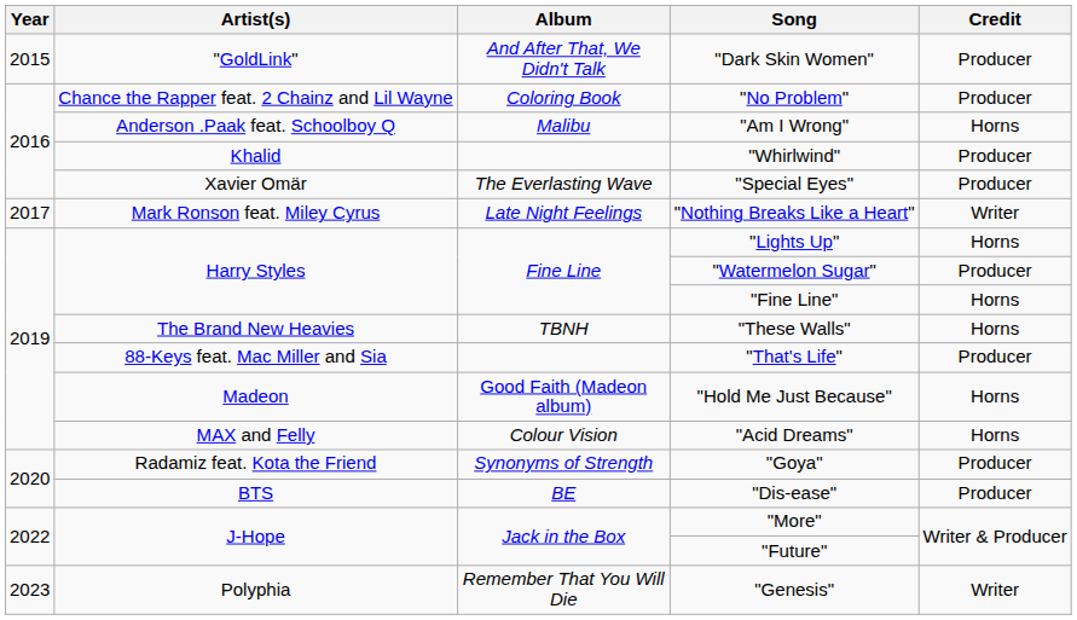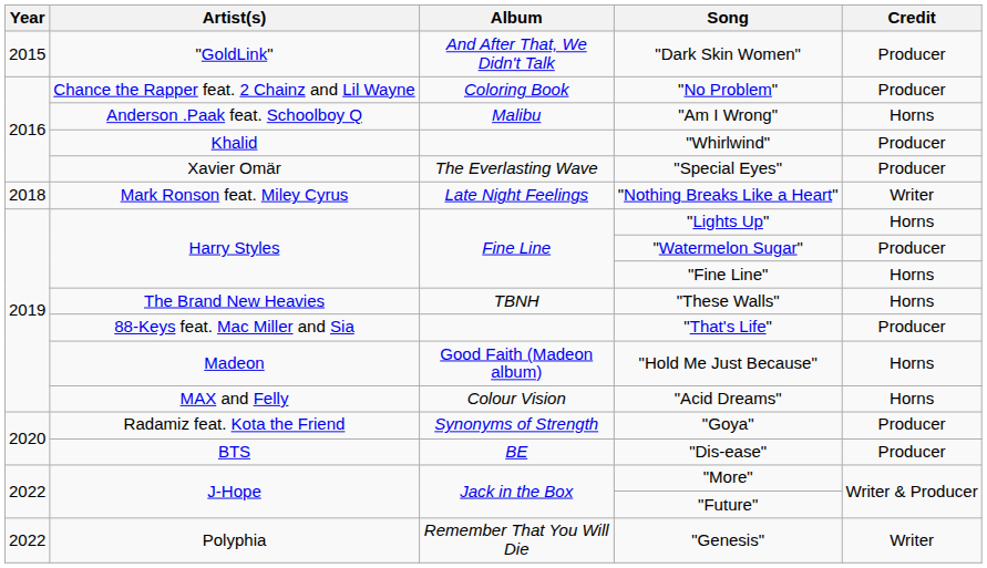"Nothing Breaks Like a Heart" | Year: 2017 -> 2018
"Genesis" | Year: 2023 -> 2022
